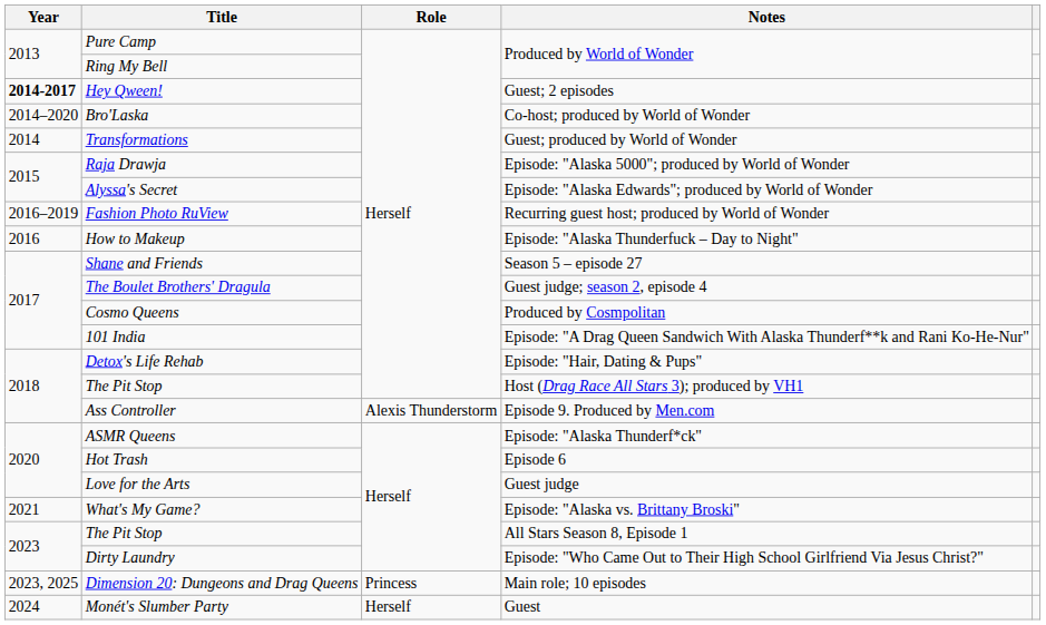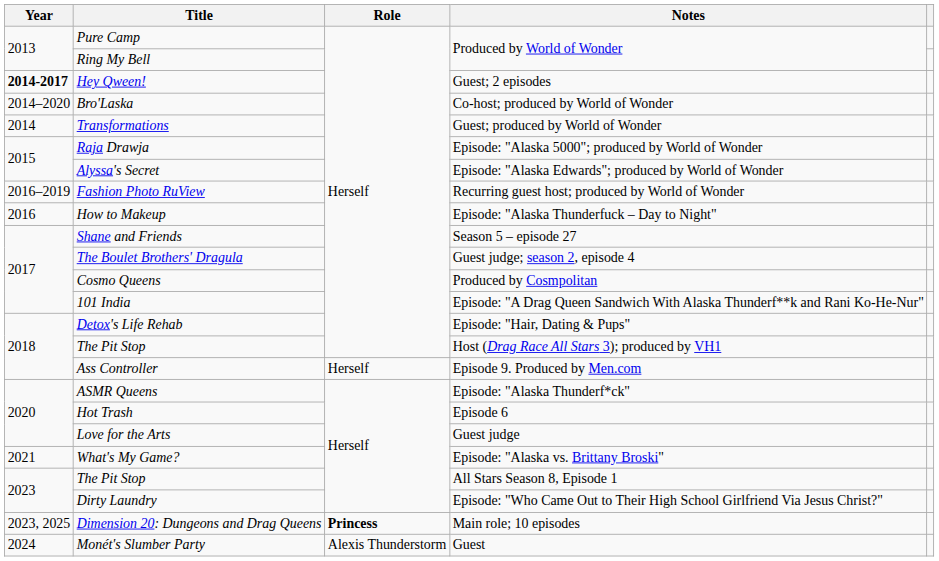Ass Controller | Role: Alexis Thunderstorm -> Herself
Dimension 20: Dungeons and Drag Queens | Role: normal -> bold
Monét's Slumber Party | Role: Herself -> Alexis Thunderstorm
